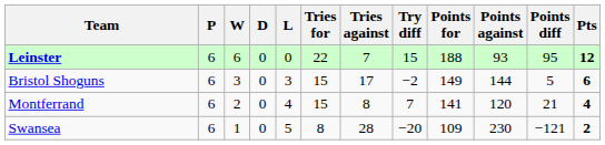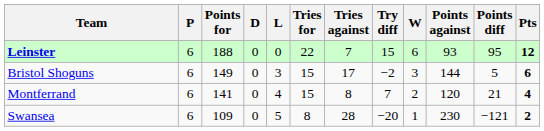columns swapped: W <-> Points for
